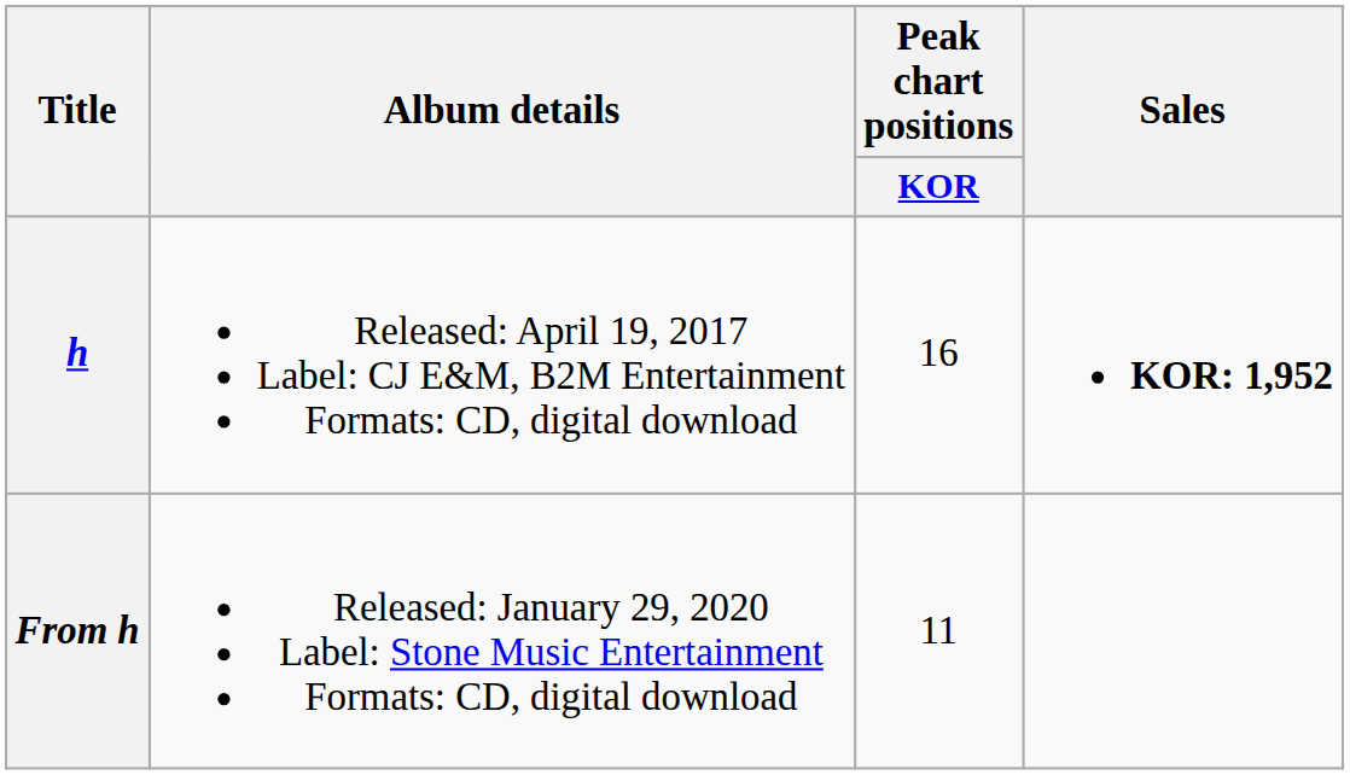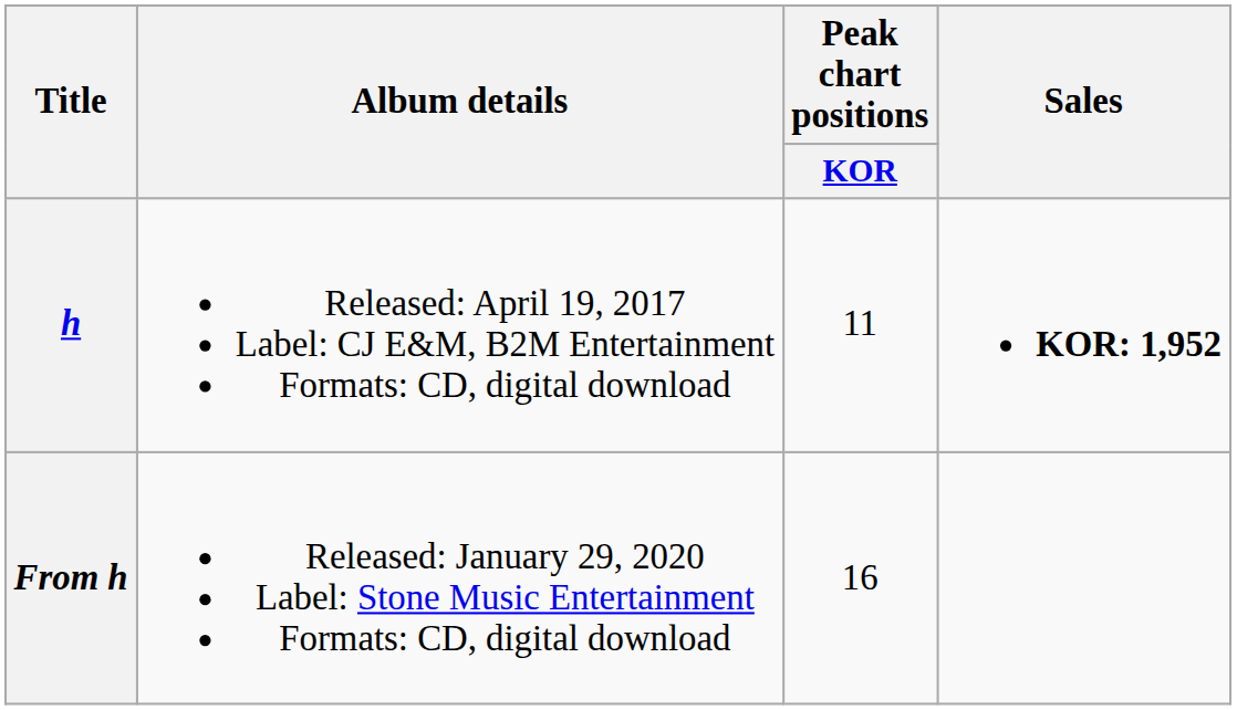h | Peak chart positions / KOR: 16 -> 11
From h | Peak chart positions / KOR: 11 -> 16
